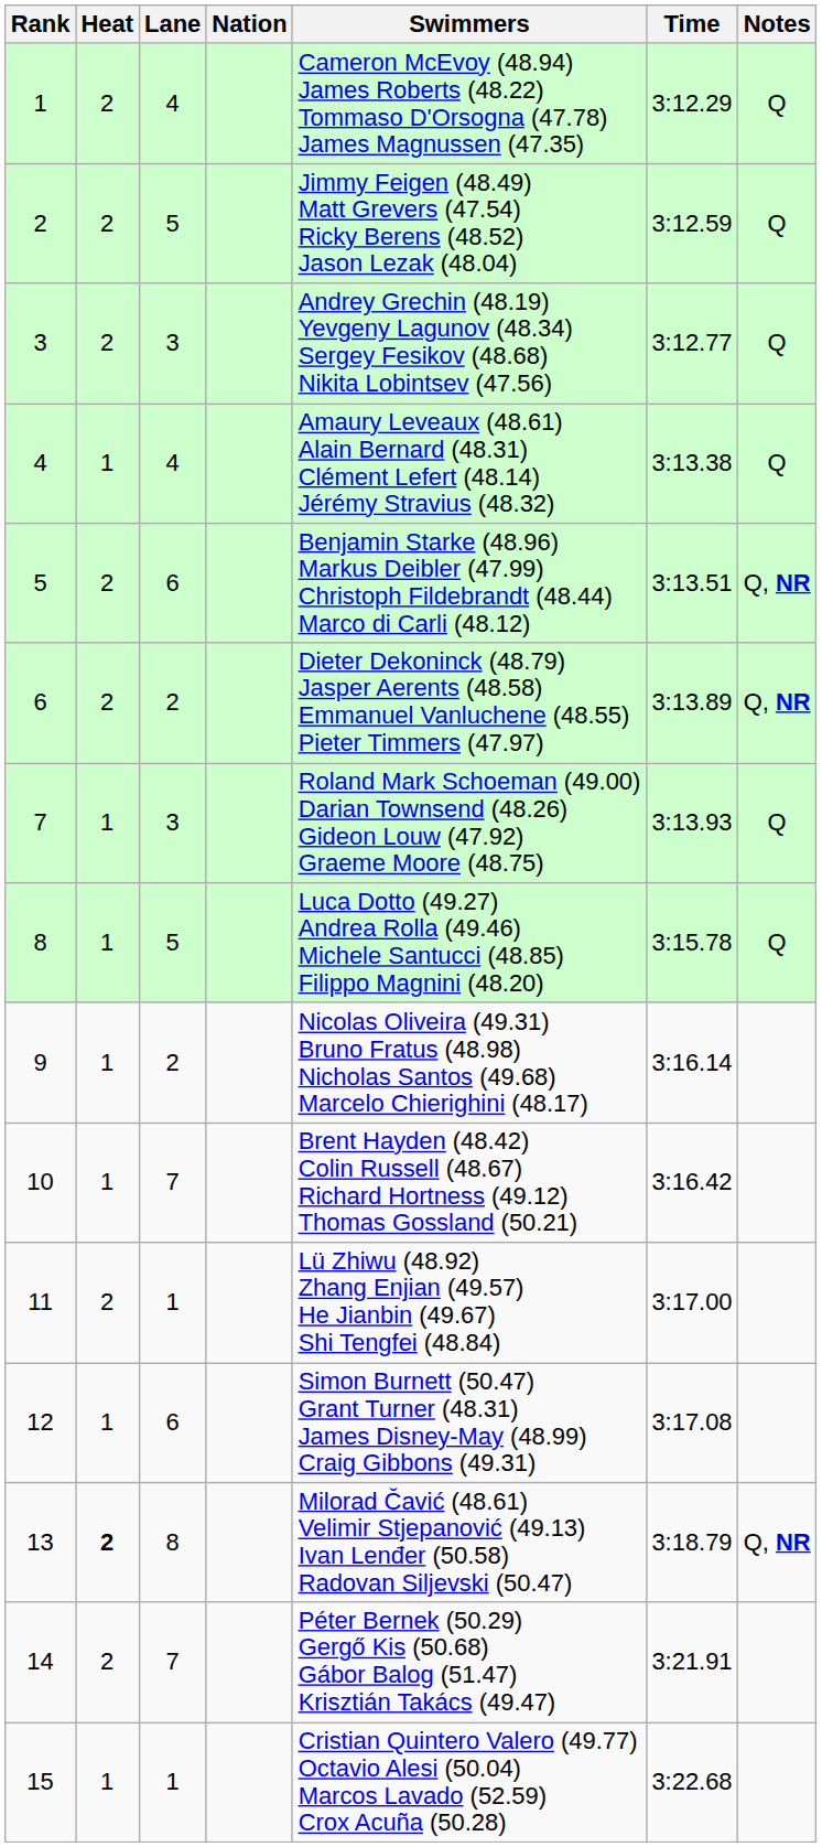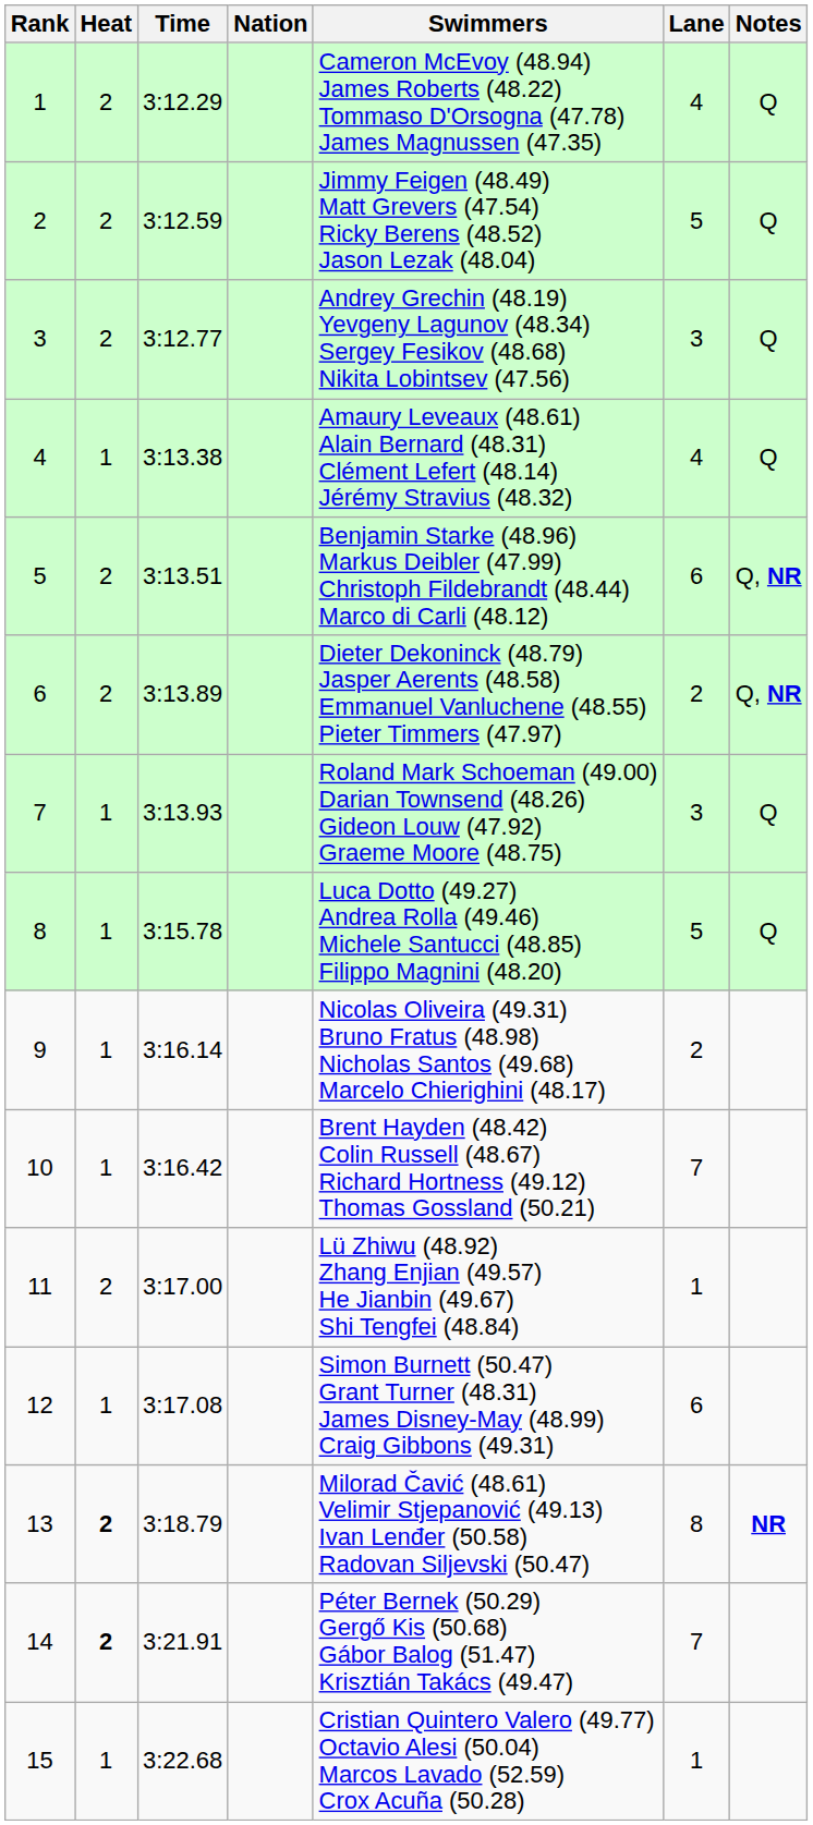columns swapped: Lane <-> Time
13 | Notes: Q, NR -> NR
14 | Heat: normal -> bold
